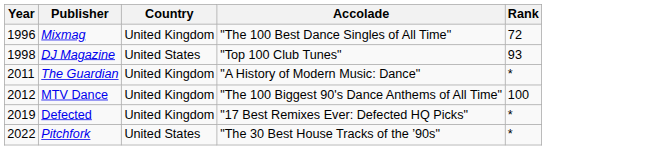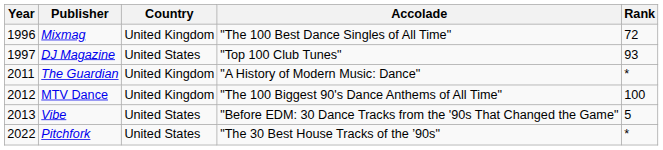DJ Magazine | Year: 1998 -> 1997
+ row: 2013 | Vibe | United States | "Before EDM: 30 Dance Tracks from the '90s That Changed the Game" | 5
- row: 2019 | Defected | United Kingdom | "17 Best Remixes Ever: Defected HQ Picks" | *
